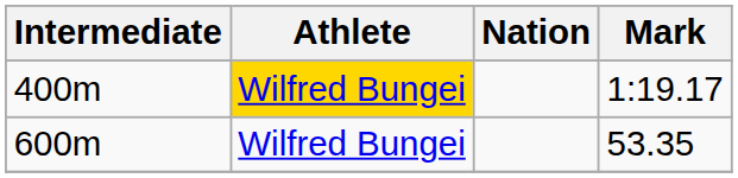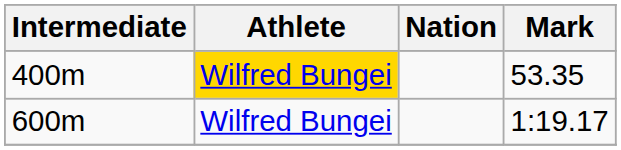400m | Mark: 1:19.17 -> 53.35
600m | Mark: 53.35 -> 1:19.17
